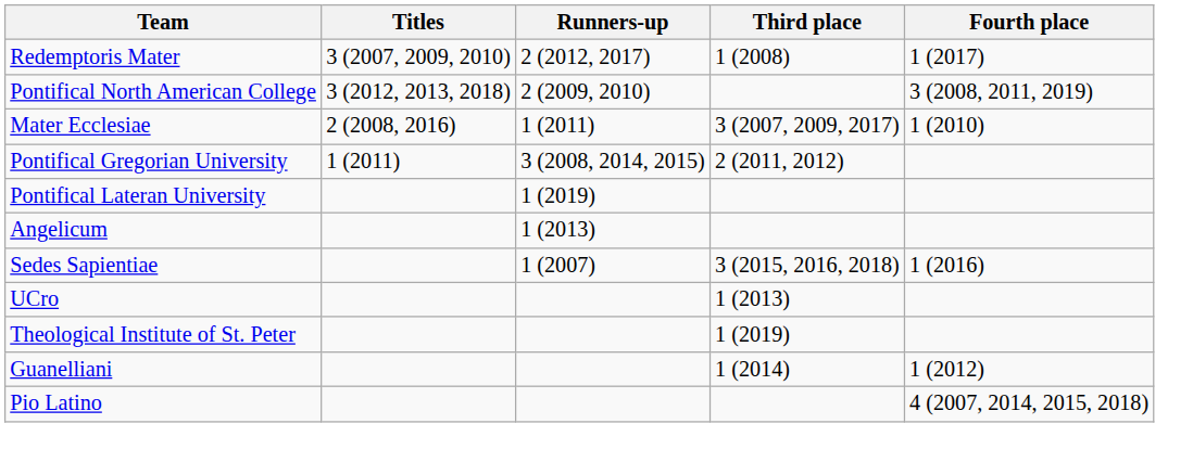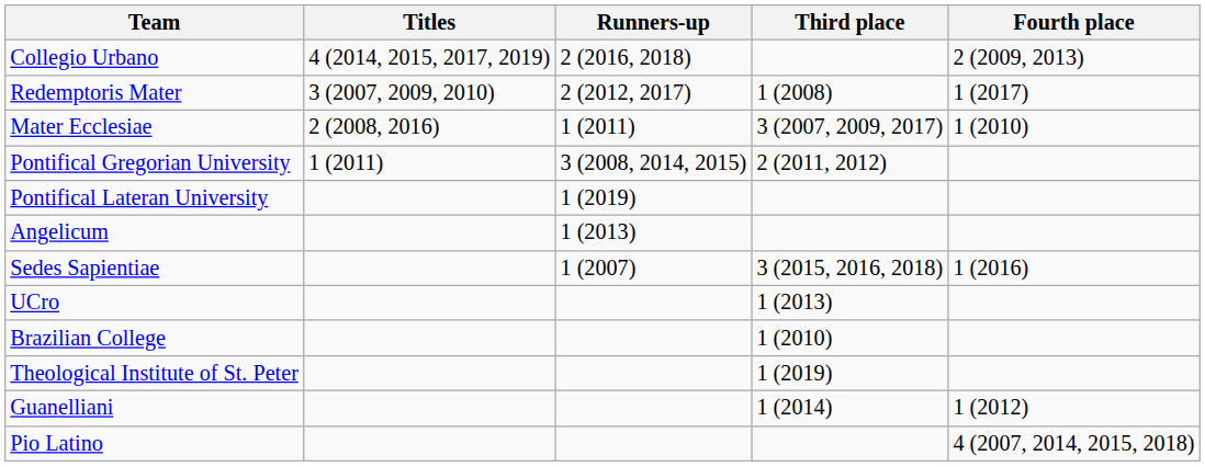+ row: Collegio Urbano | 4 (2014, 2015, 2017, 2019) | 2 (2016, 2018) | 2 (2009, 2013)
- row: Pontifical North American College | 3 (2012, 2013, 2018) | 2 (2009, 2010) | 3 (2008, 2011, 2019)
+ row: Brazilian College | 1 (2010)
